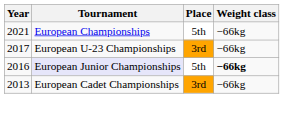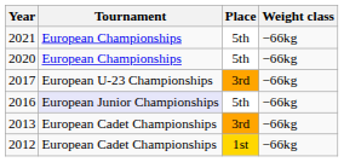+ row: 2020 | European Championships | 5th | −66kg
2016 | Weight class: bold -> normal
+ row: 2012 | European Cadet Championships | 1st | −66kg
